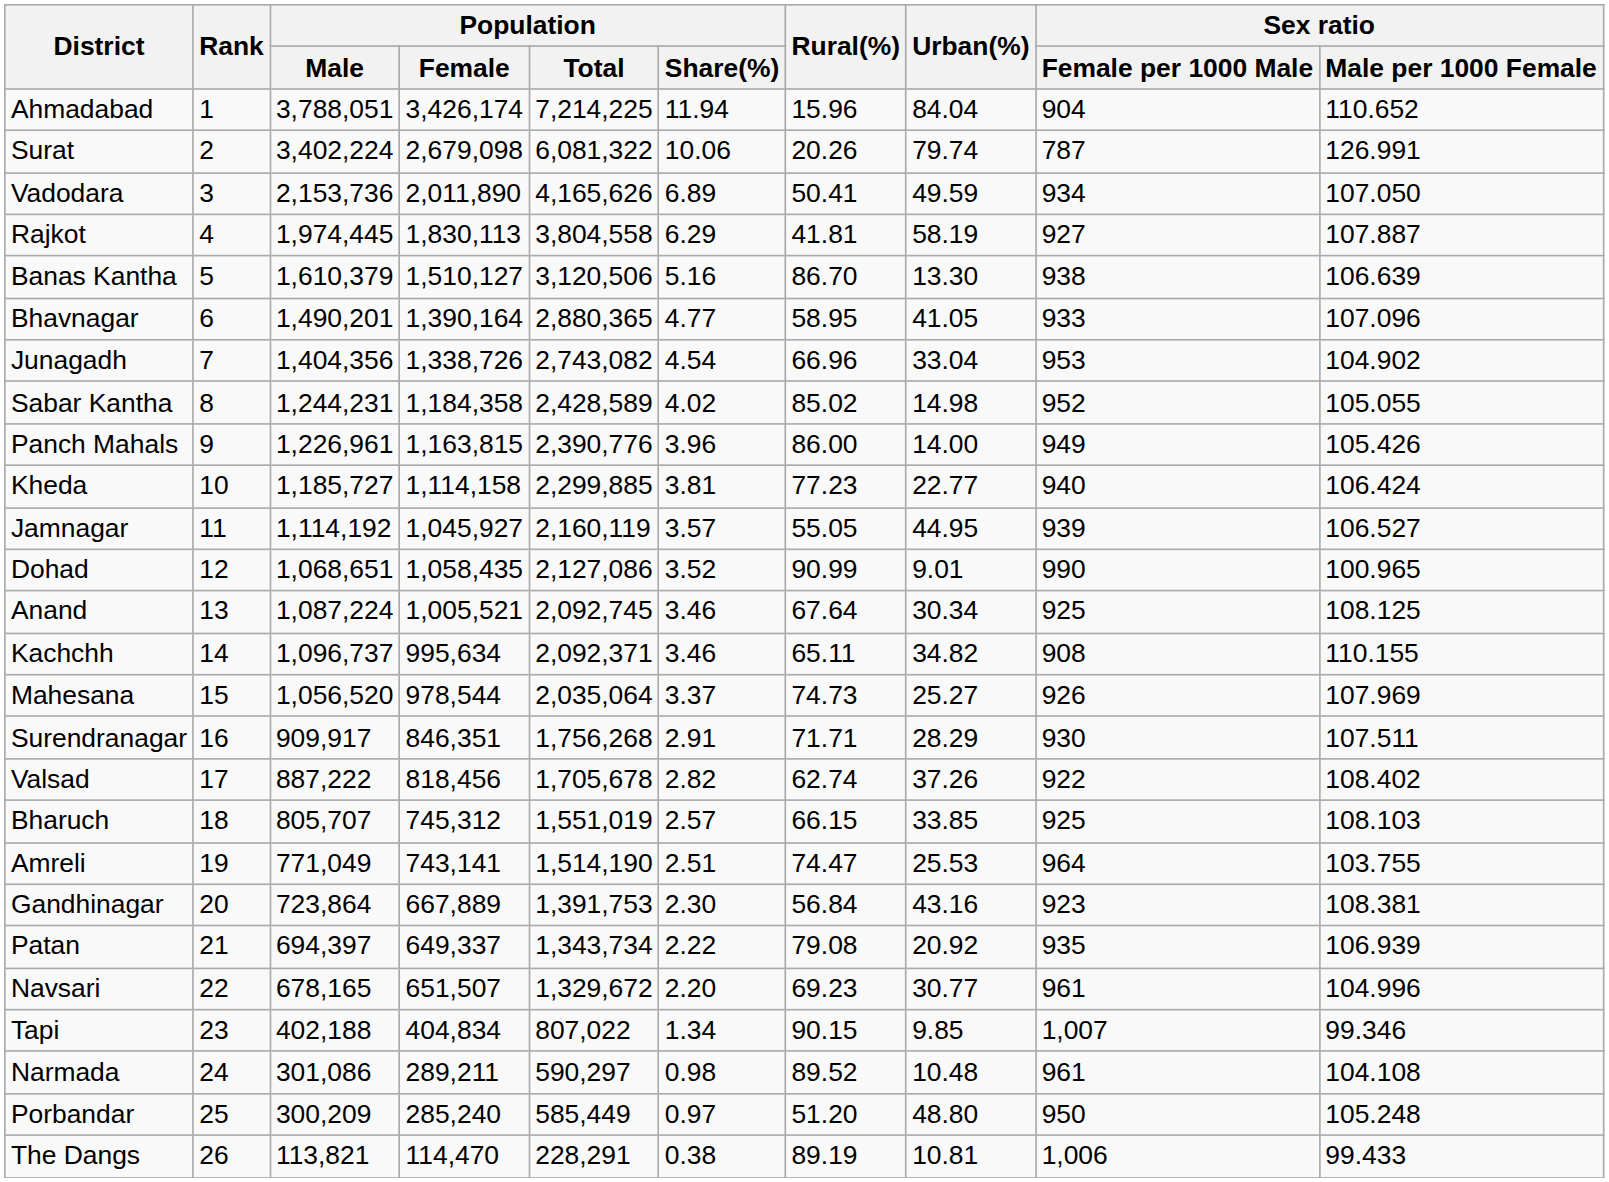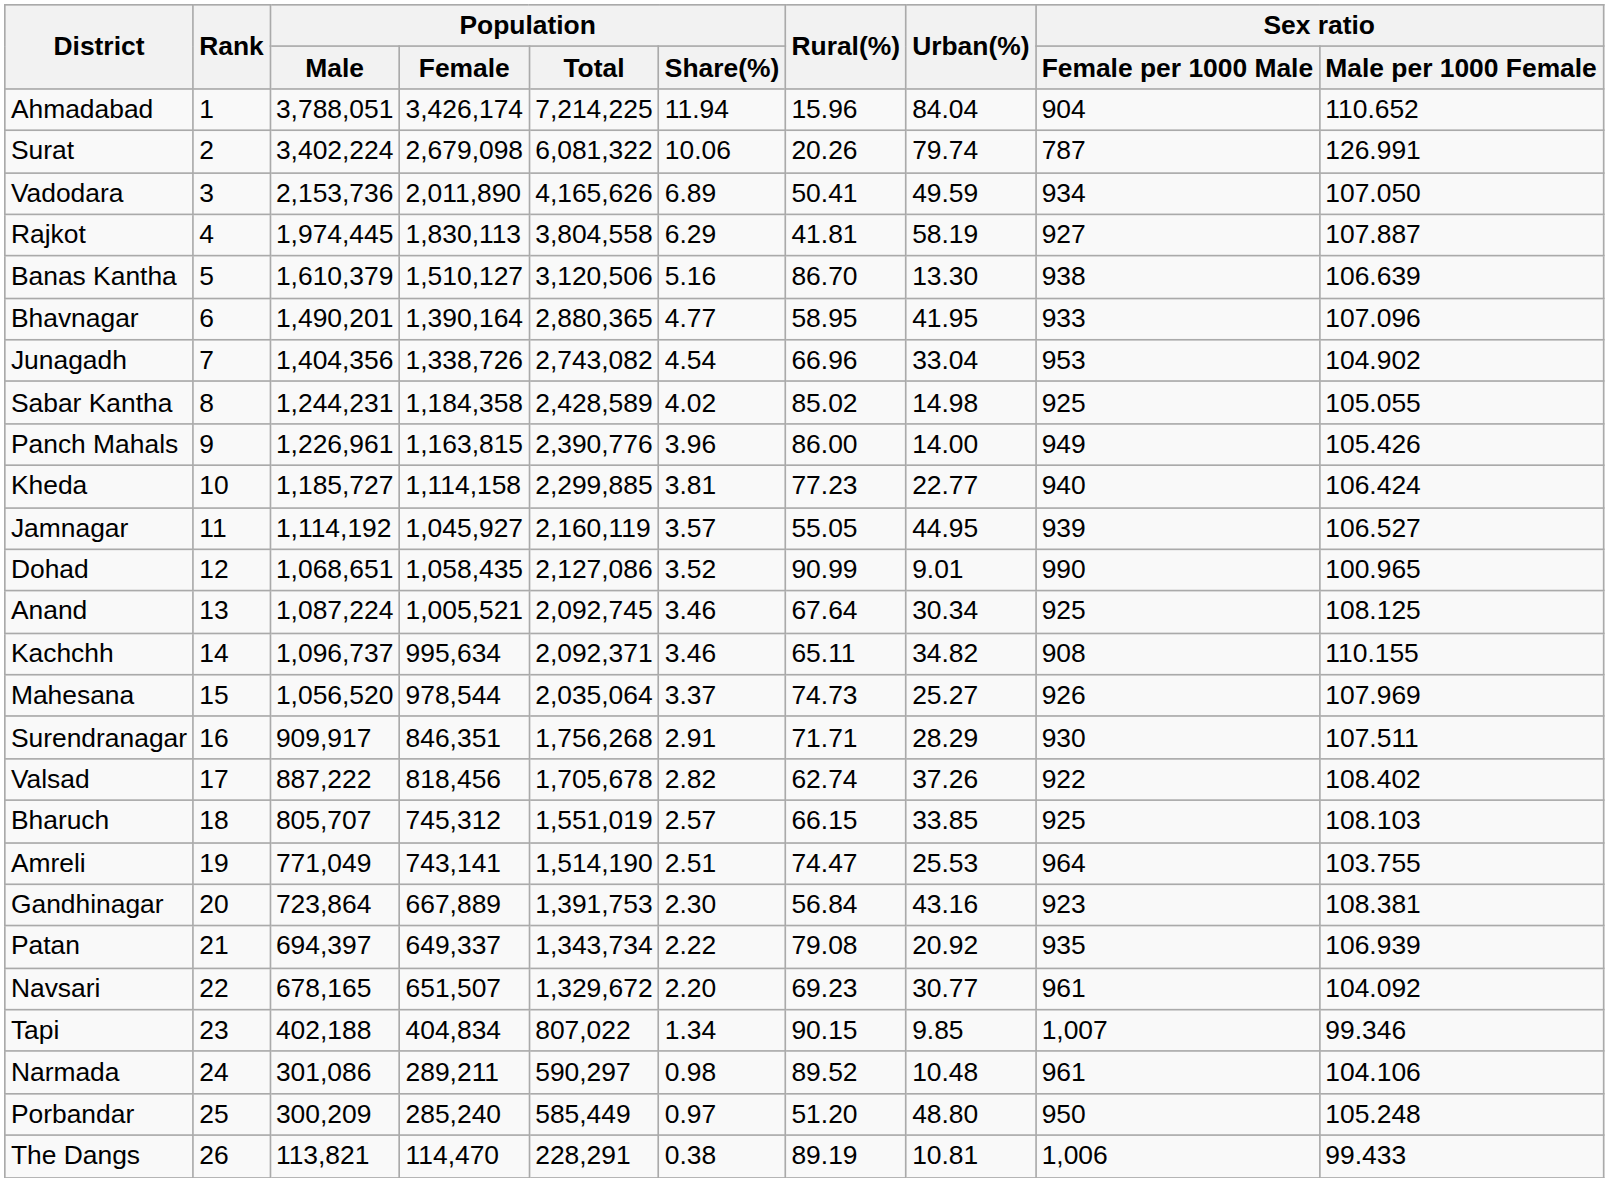Bhavnagar | Urban(%): 41.05 -> 41.95
Sabar Kantha | Sex ratio / Female per 1000 Male: 952 -> 925
Navsari | Sex ratio / Male per 1000 Female: 104.996 -> 104.092
Narmada | Sex ratio / Male per 1000 Female: 104.108 -> 104.106
